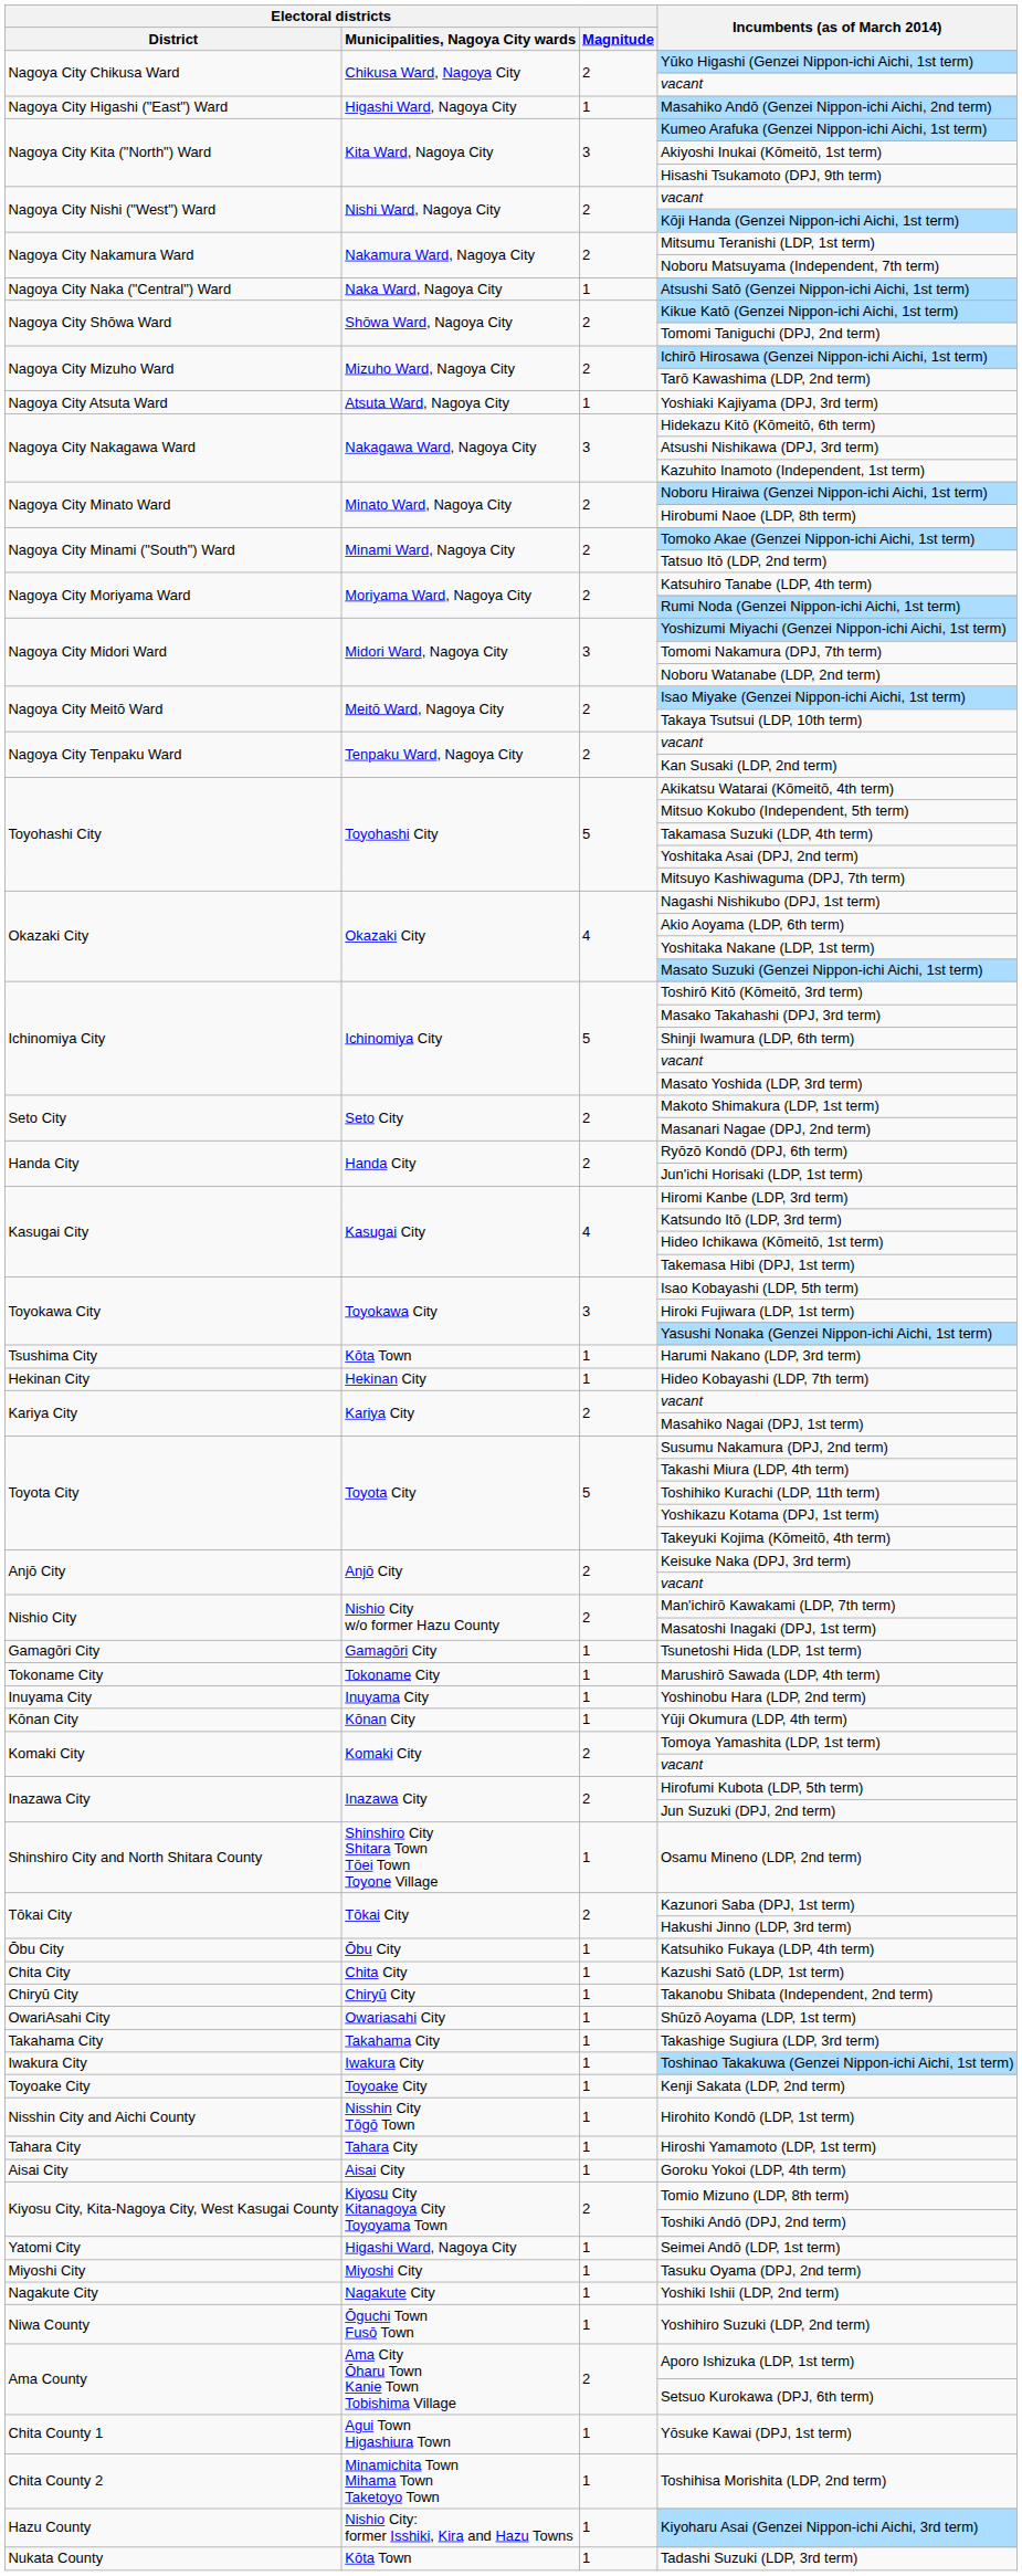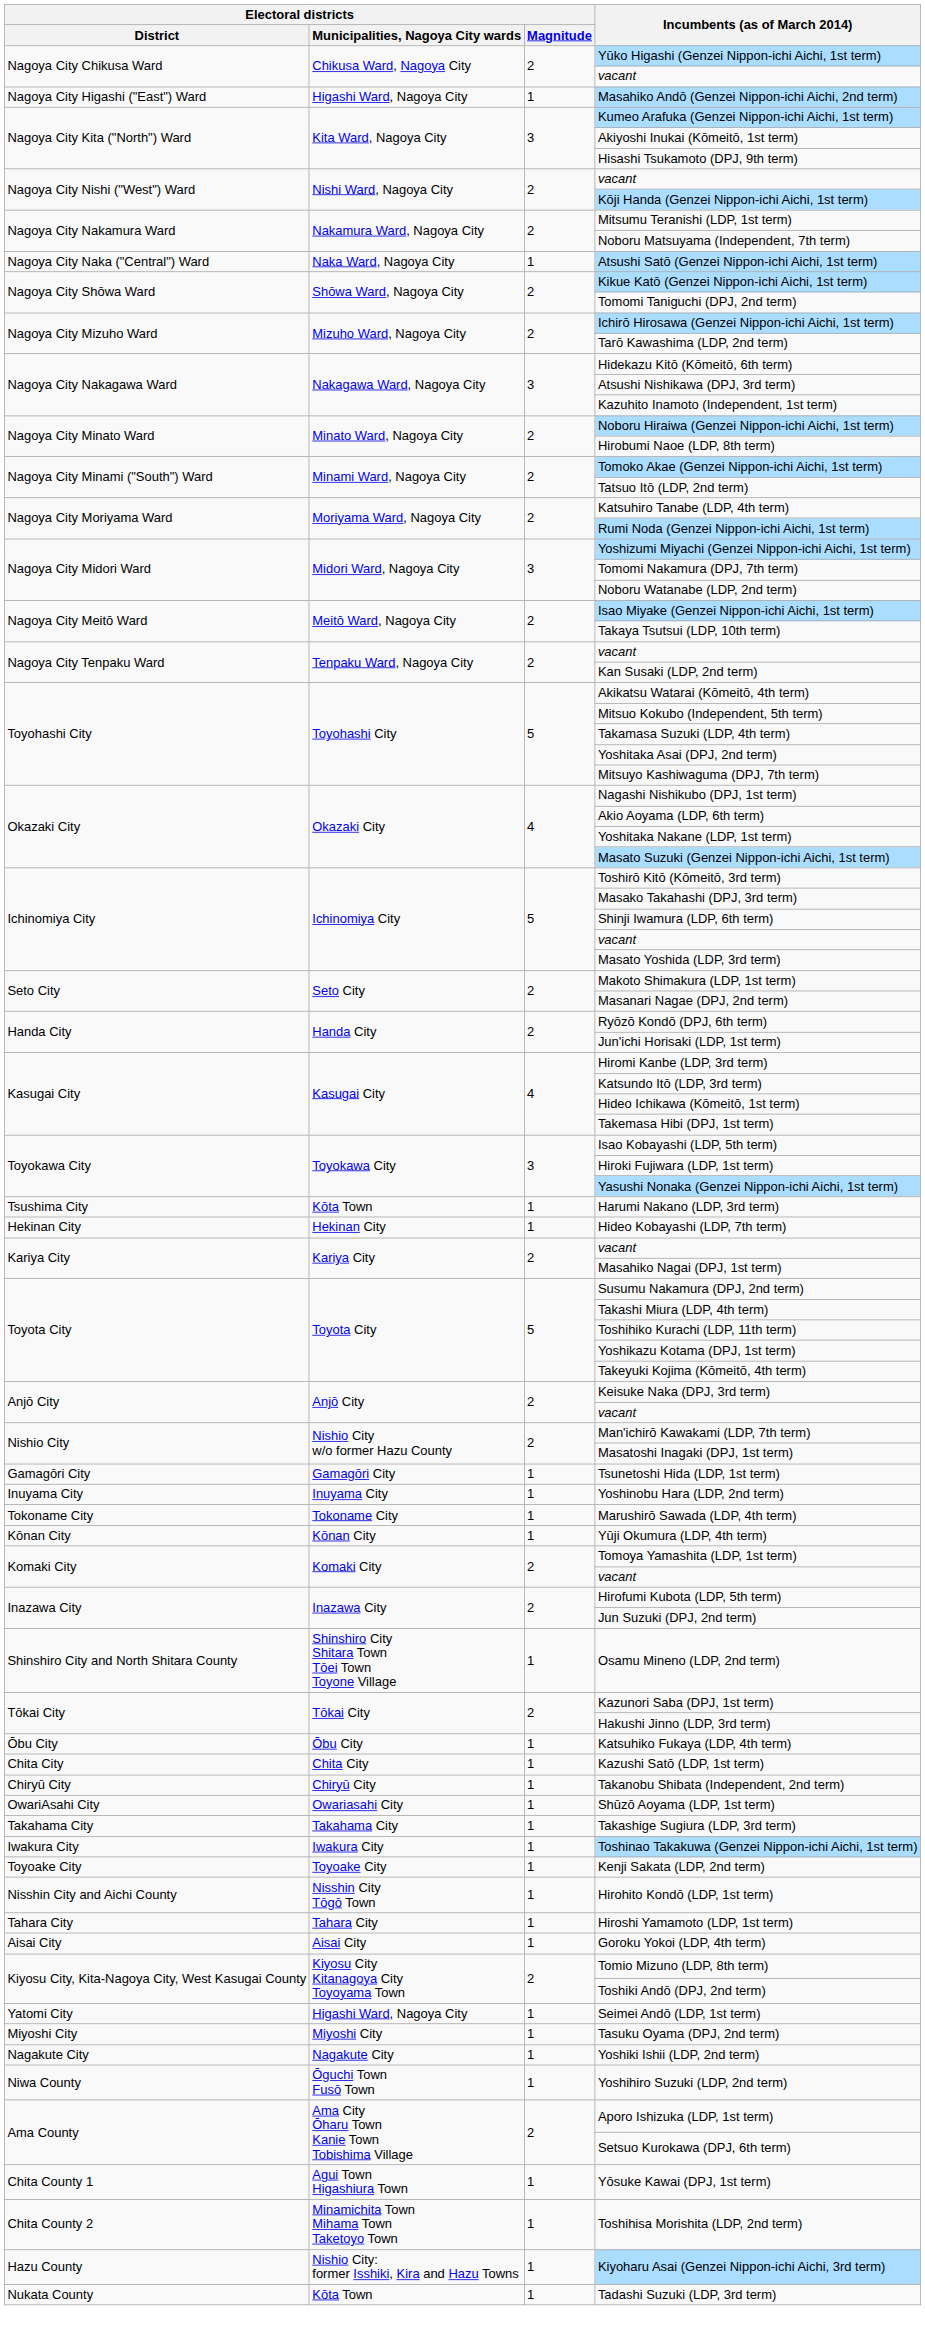- row: Nagoya City Atsuta Ward | Atsuta Ward, Nagoya City | 1 | Yoshiaki Kajiyama (DPJ, 3rd term)
rows swapped: Yoshinobu Hara (LDP, 2nd term) <-> Marushirō Sawada (LDP, 4th term)
